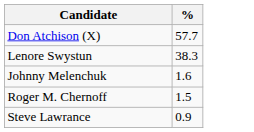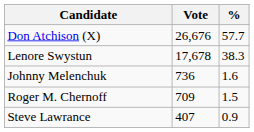+ column: Vote | 26,676 | 17,678 | 736 | 709 | 407
